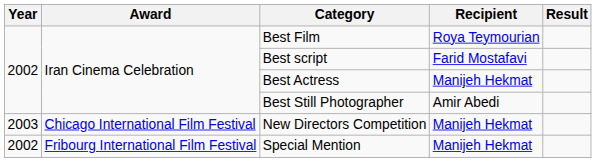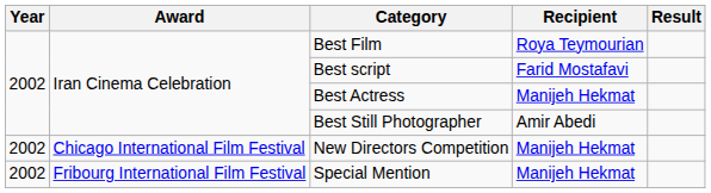New Directors Competition | Year: 2003 -> 2002
